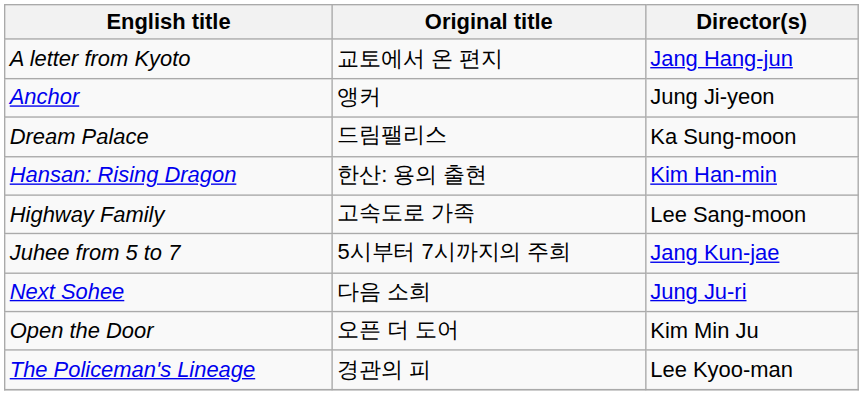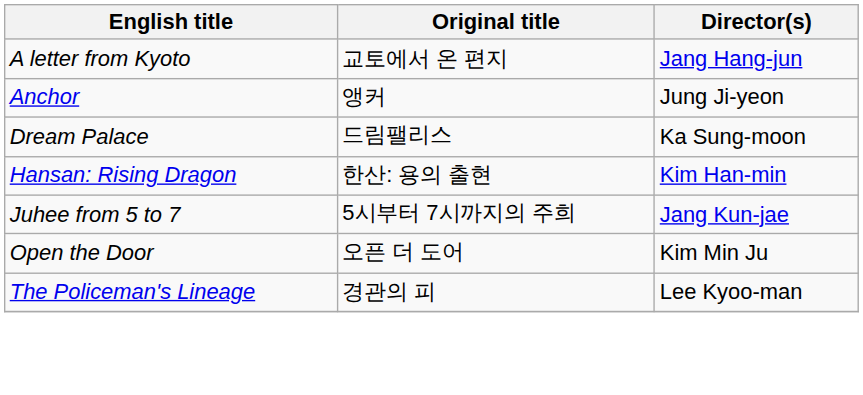- row: Highway Family | 고속도로 가족 | Lee Sang-moon
- row: Next Sohee | 다음 소희 | Jung Ju-ri
